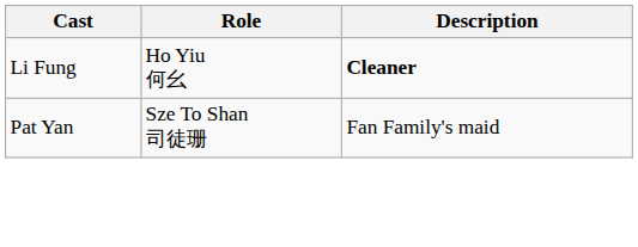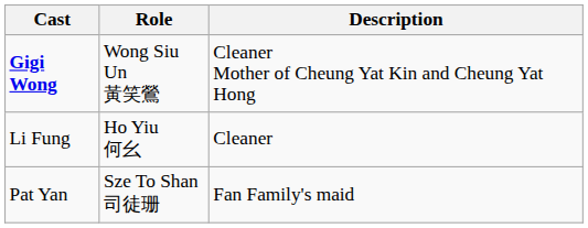+ row: Gigi Wong | Wong Siu Un 黃笑鶯 | Cleaner Mother of Cheung Yat Kin and Cheung Yat Hong
Li Fung | Description: bold -> normal
